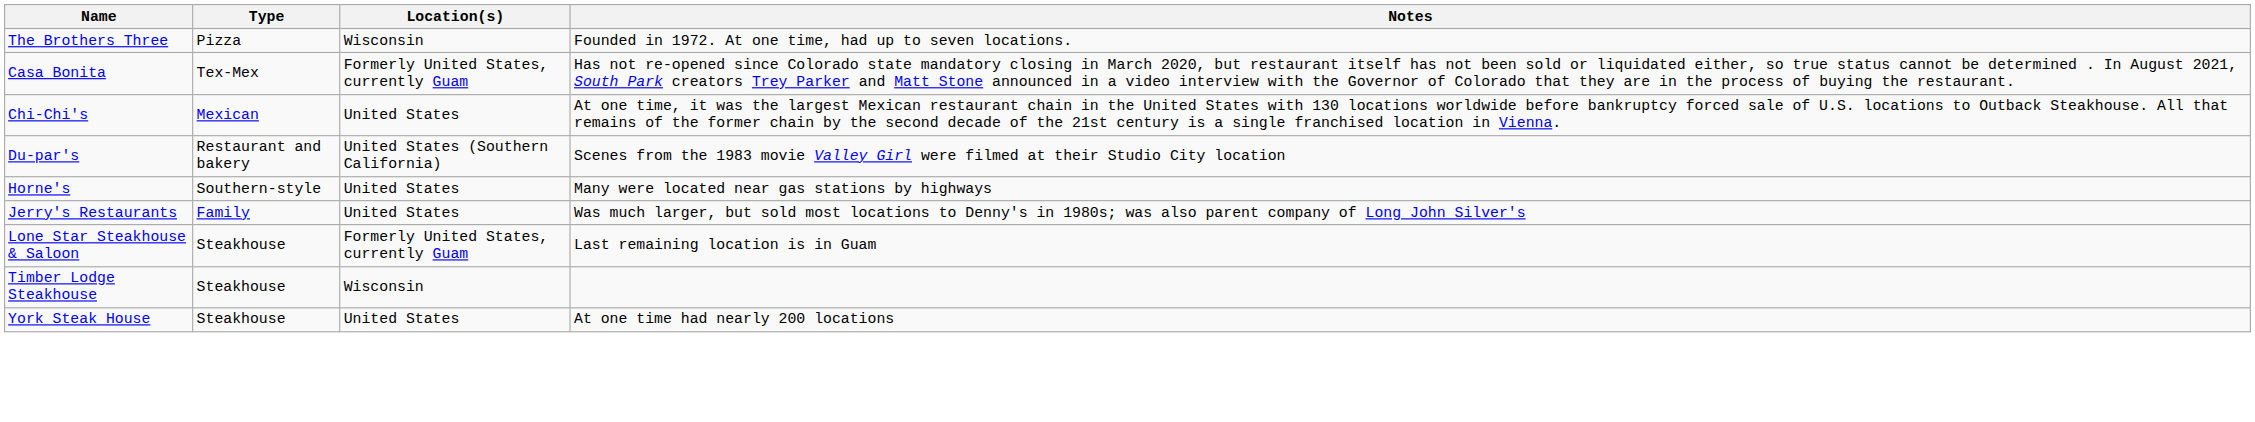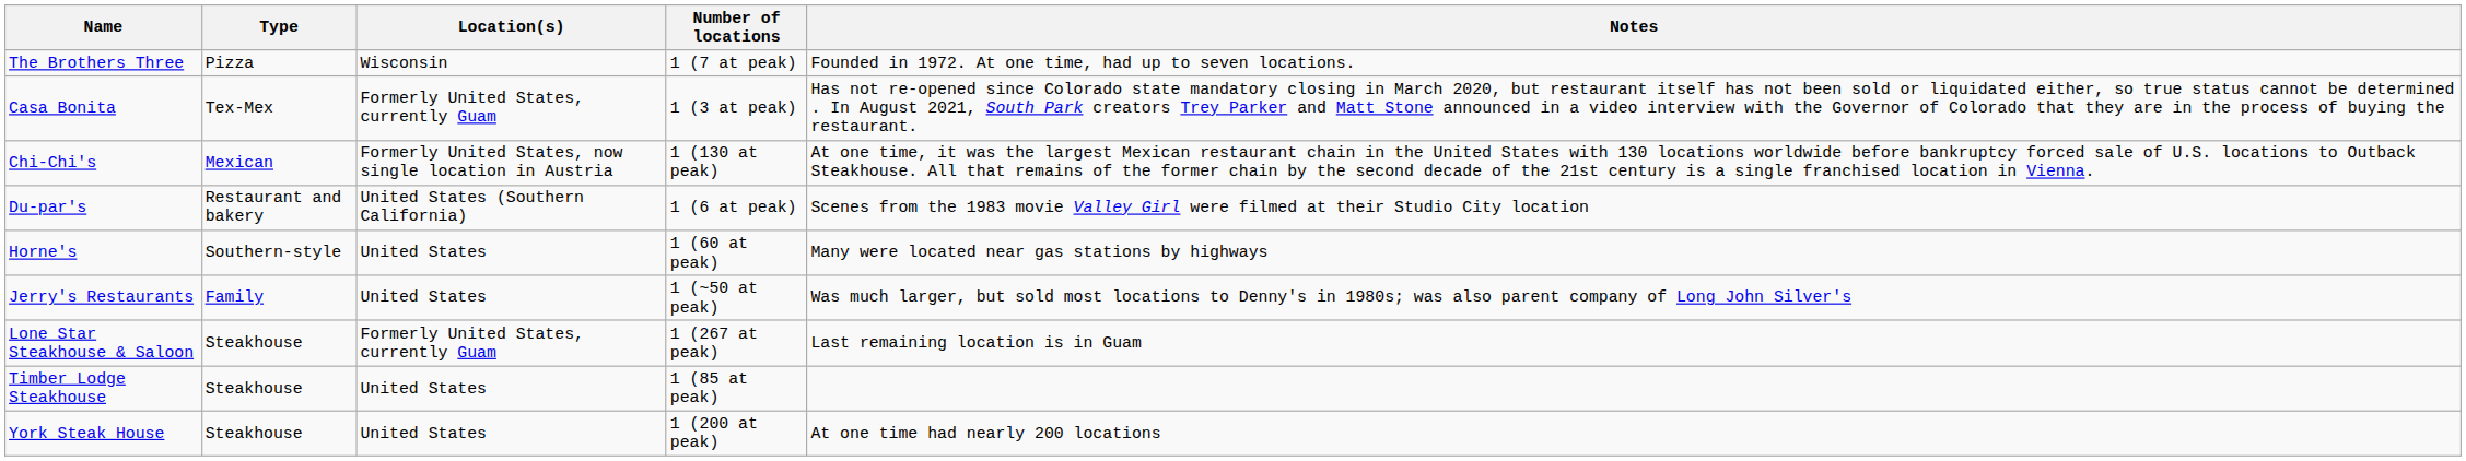+ column: Number of locations | 1 (7 at peak) | 1 (3 at peak) | 1 (130 at peak) | 1 (6 at peak) | 1 (60 at peak) | 1 (~50 at peak) | 1 (267 at peak) | 1 (85 at peak) | 1 (200 at peak)
Chi-Chi's | Location(s): United States -> Formerly United States, now single location in Austria
Timber Lodge Steakhouse | Location(s): Wisconsin -> United States
